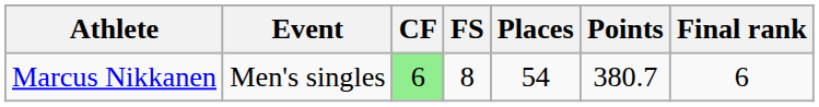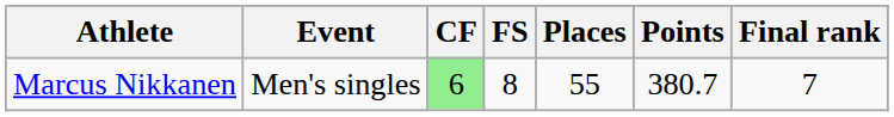Marcus Nikkanen | Places: 54 -> 55
Marcus Nikkanen | Final rank: 6 -> 7
